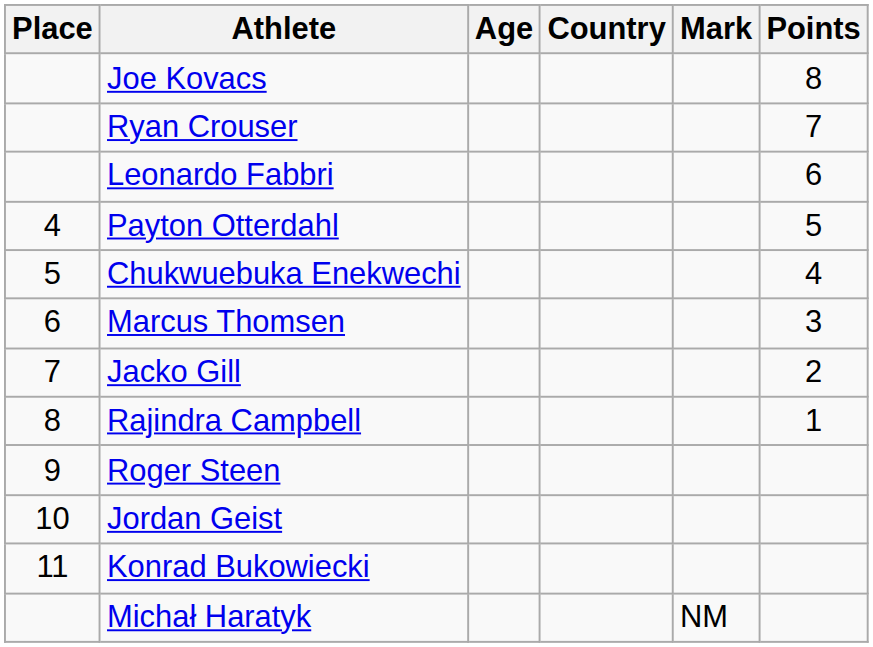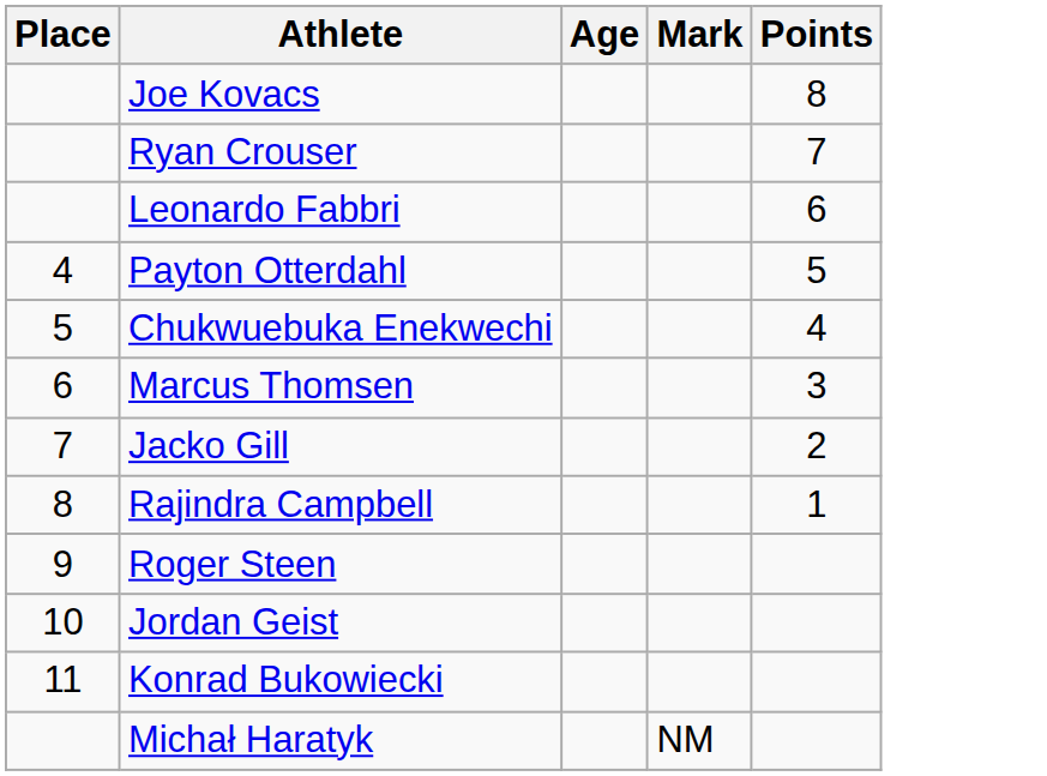- column: Country
